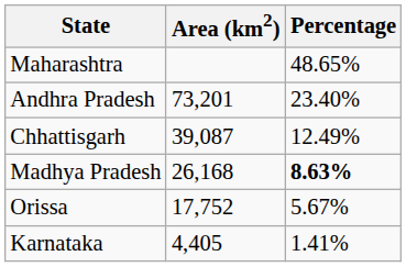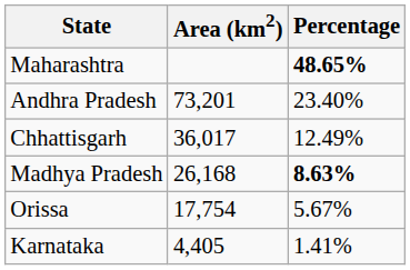Maharashtra | Percentage: normal -> bold
Chhattisgarh | Area (km2): 39,087 -> 36,017
Orissa | Area (km2): 17,752 -> 17,754
